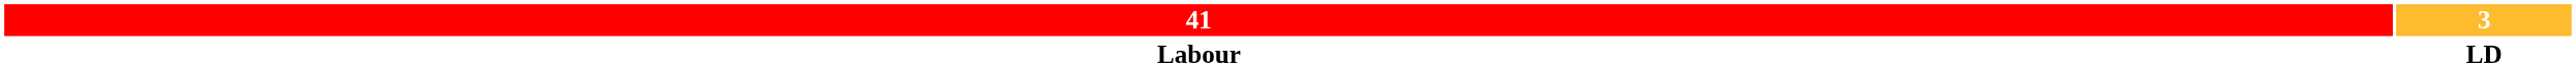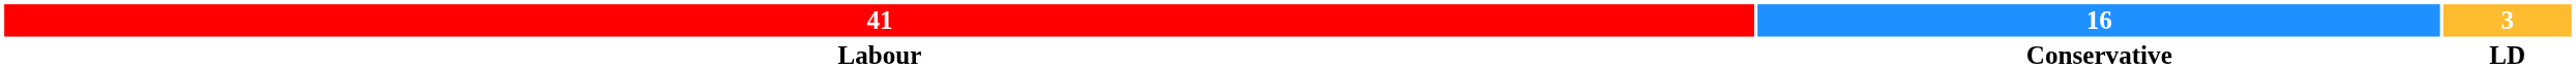+ column: 16 | Conservative
